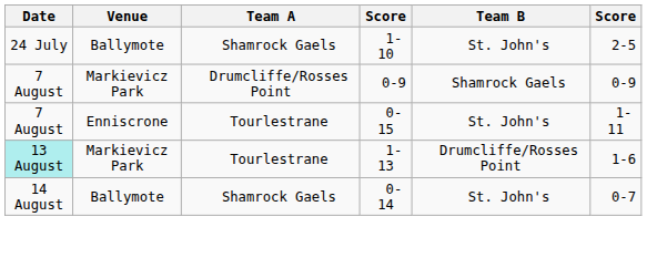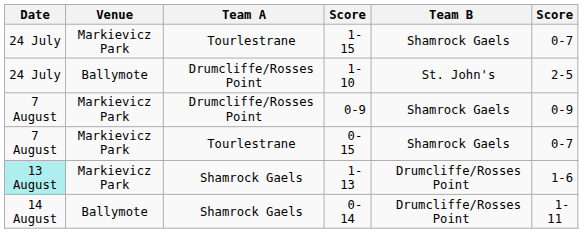+ row: 24 July | Markievicz Park | Tourlestrane | 1-15 | Shamrock Gaels | 0-7
1-10 | Team A: Shamrock Gaels -> Drumcliffe/Rosses Point
0-15 | Venue: Enniscrone -> Markievicz Park
0-15 | Team B: St. John's -> Shamrock Gaels
0-15 | column 6: 1-11 -> 0-7
1-13 | Team A: Tourlestrane -> Shamrock Gaels
0-14 | Team B: St. John's -> Drumcliffe/Rosses Point
0-14 | column 6: 0-7 -> 1-11
